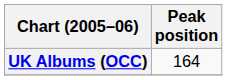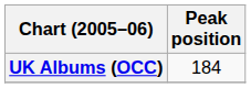UK Albums (OCC) | Peak position: 164 -> 184
